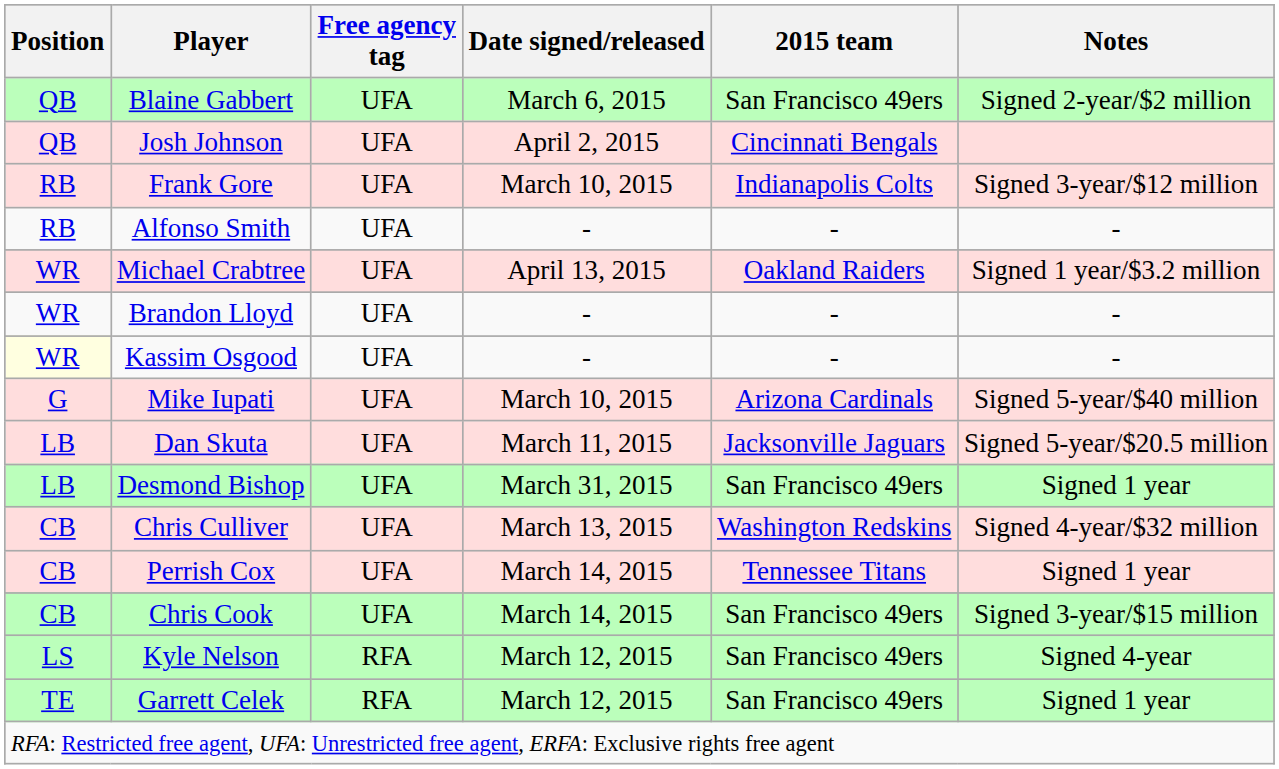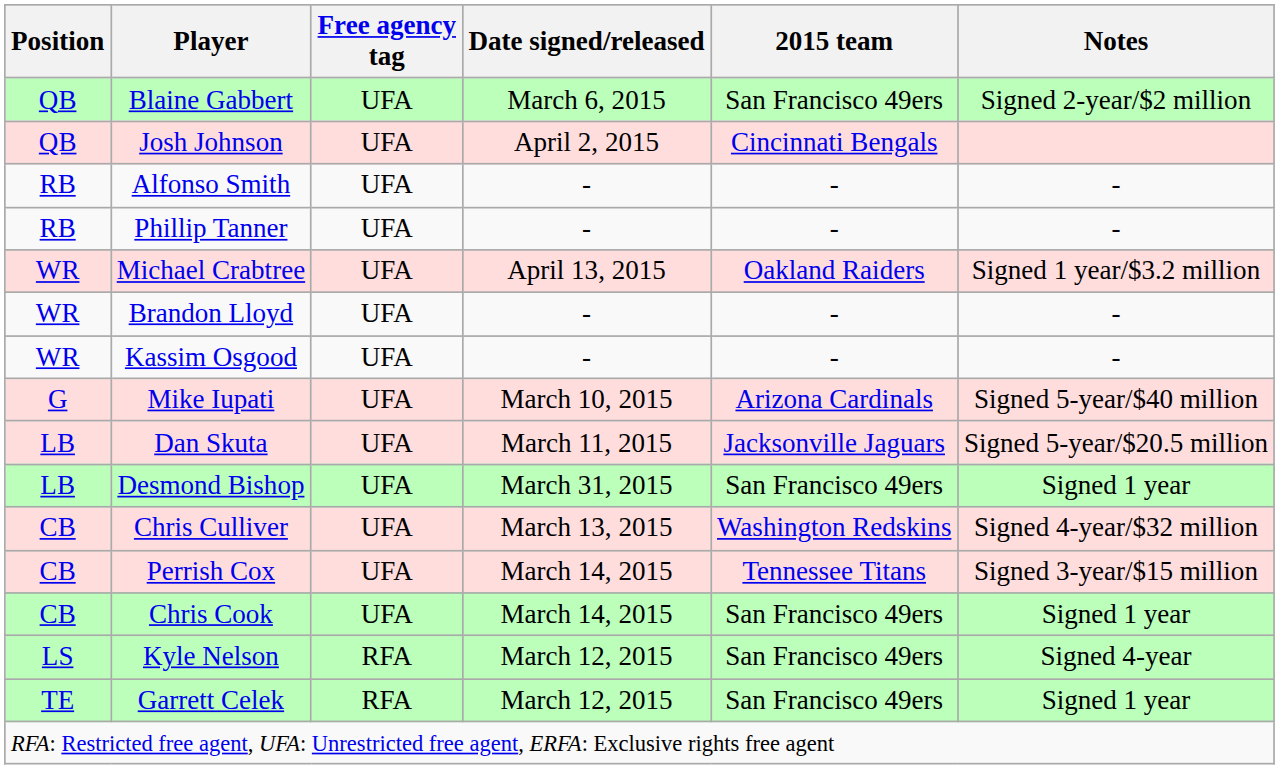- row: RB | Frank Gore | UFA | March 10, 2015 | Indianapolis Colts | Signed 3-year/$12 million
+ row: RB | Phillip Tanner | UFA | - | - | -
Kassim Osgood | Position: lightyellow background -> no background
Perrish Cox | Notes: Signed 1 year -> Signed 3-year/$15 million
Chris Cook | Notes: Signed 3-year/$15 million -> Signed 1 year
